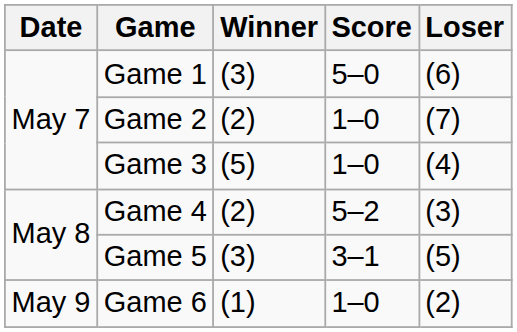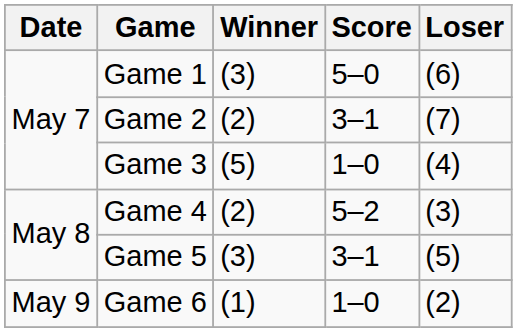Game 2 | Score: 1–0 -> 3–1
